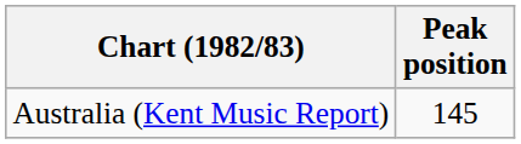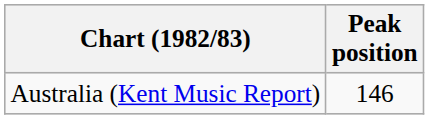Australia (Kent Music Report) | Peak position: 145 -> 146
